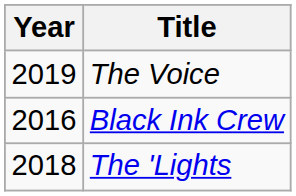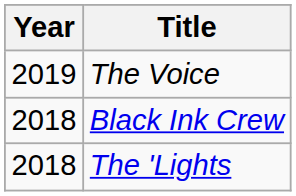Black Ink Crew | Year: 2016 -> 2018
